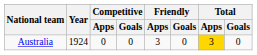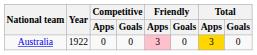Australia | Year: 1924 -> 1922
Australia | Friendly / Apps: no background -> pink background
